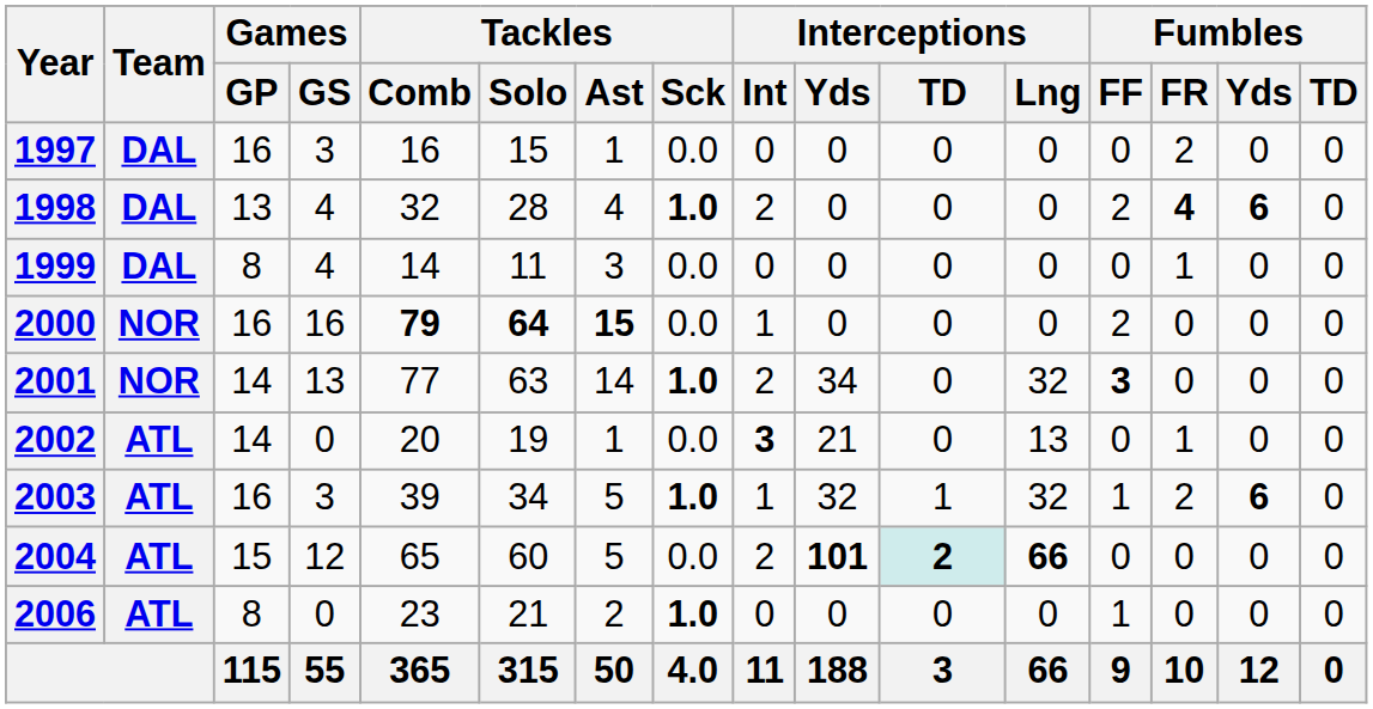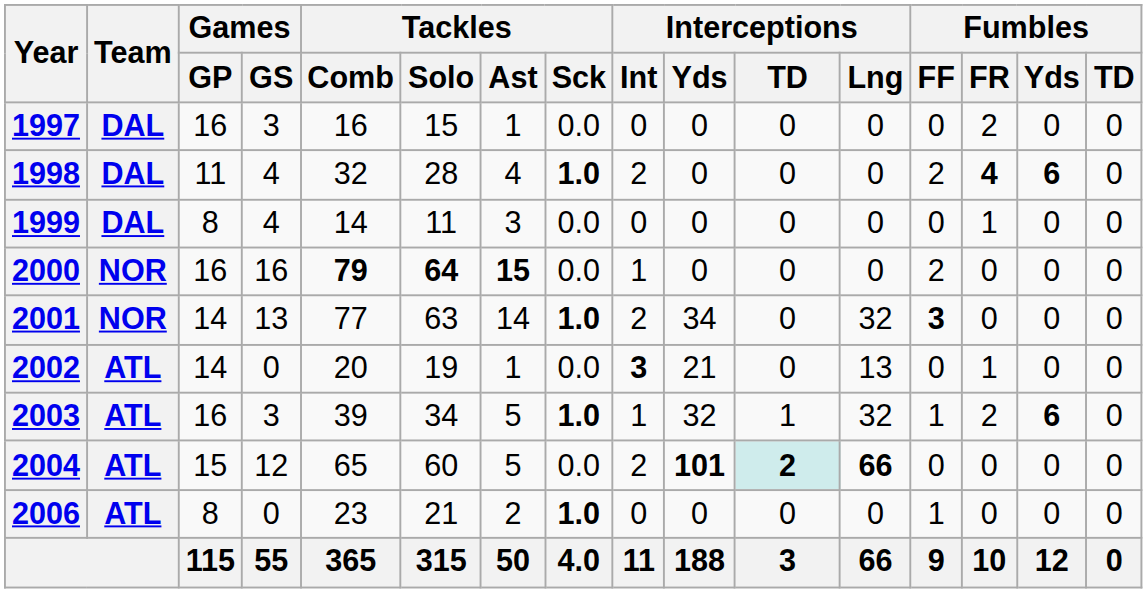1998 | Games / GP: 13 -> 11
